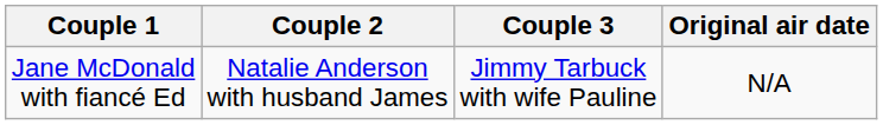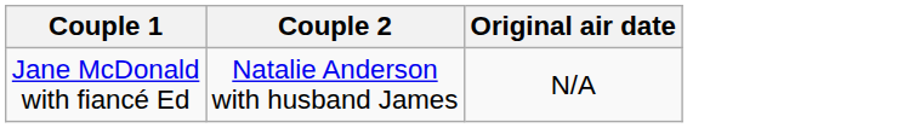- column: Couple 3 | Jimmy Tarbuck with wife Pauline
